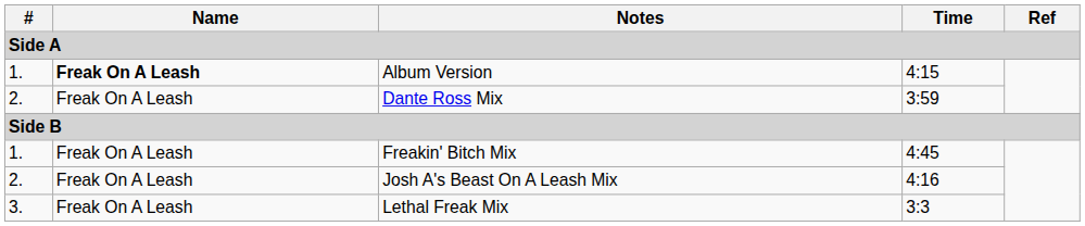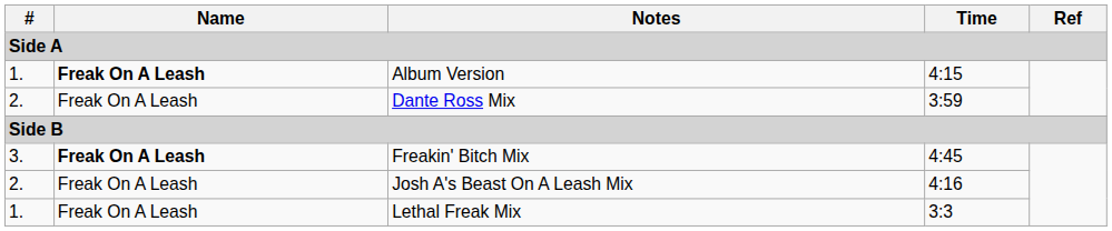Freakin' Bitch Mix | #: 1. -> 3.
Freakin' Bitch Mix | Name: normal -> bold
Lethal Freak Mix | #: 3. -> 1.
